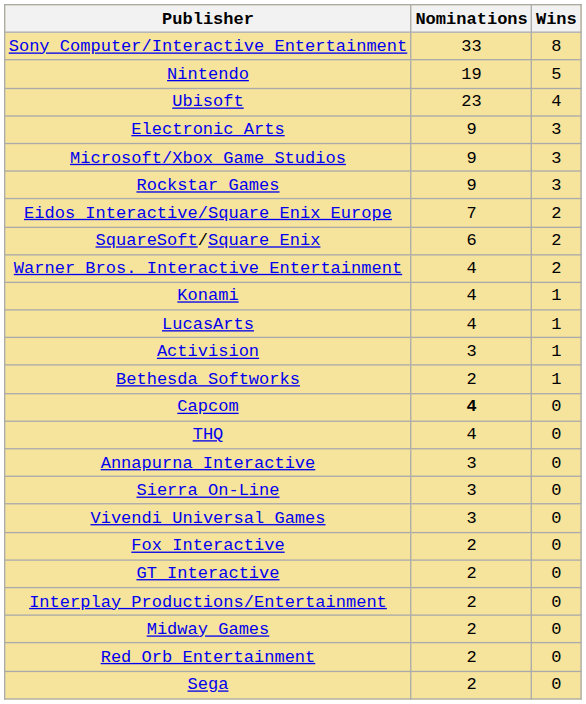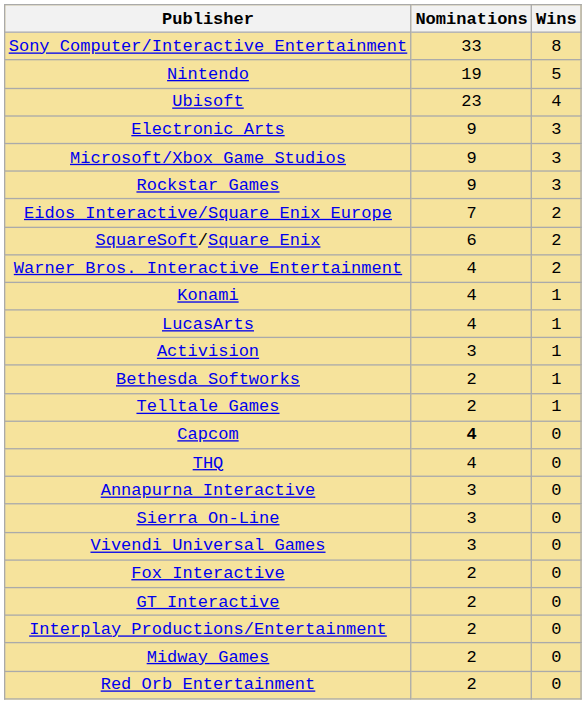+ row: Telltale Games | 2 | 1
- row: Sega | 2 | 0
